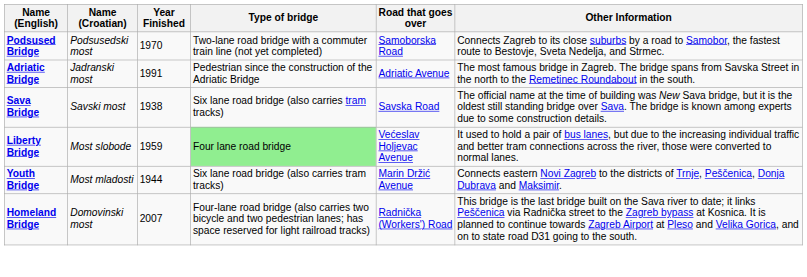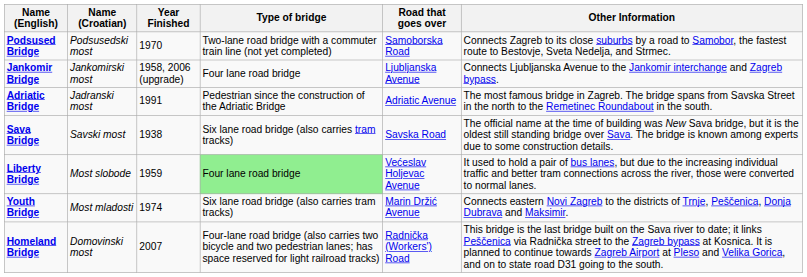+ row: Jankomir Bridge | Jankomirski most | 1958, 2006 (upgrade) | Four lane road bridge | Ljubljanska Avenue | Connects Ljubljanska Avenue to the Jankomir interchange and Zagreb bypass.
Youth Bridge | Year Finished: 1944 -> 1974
